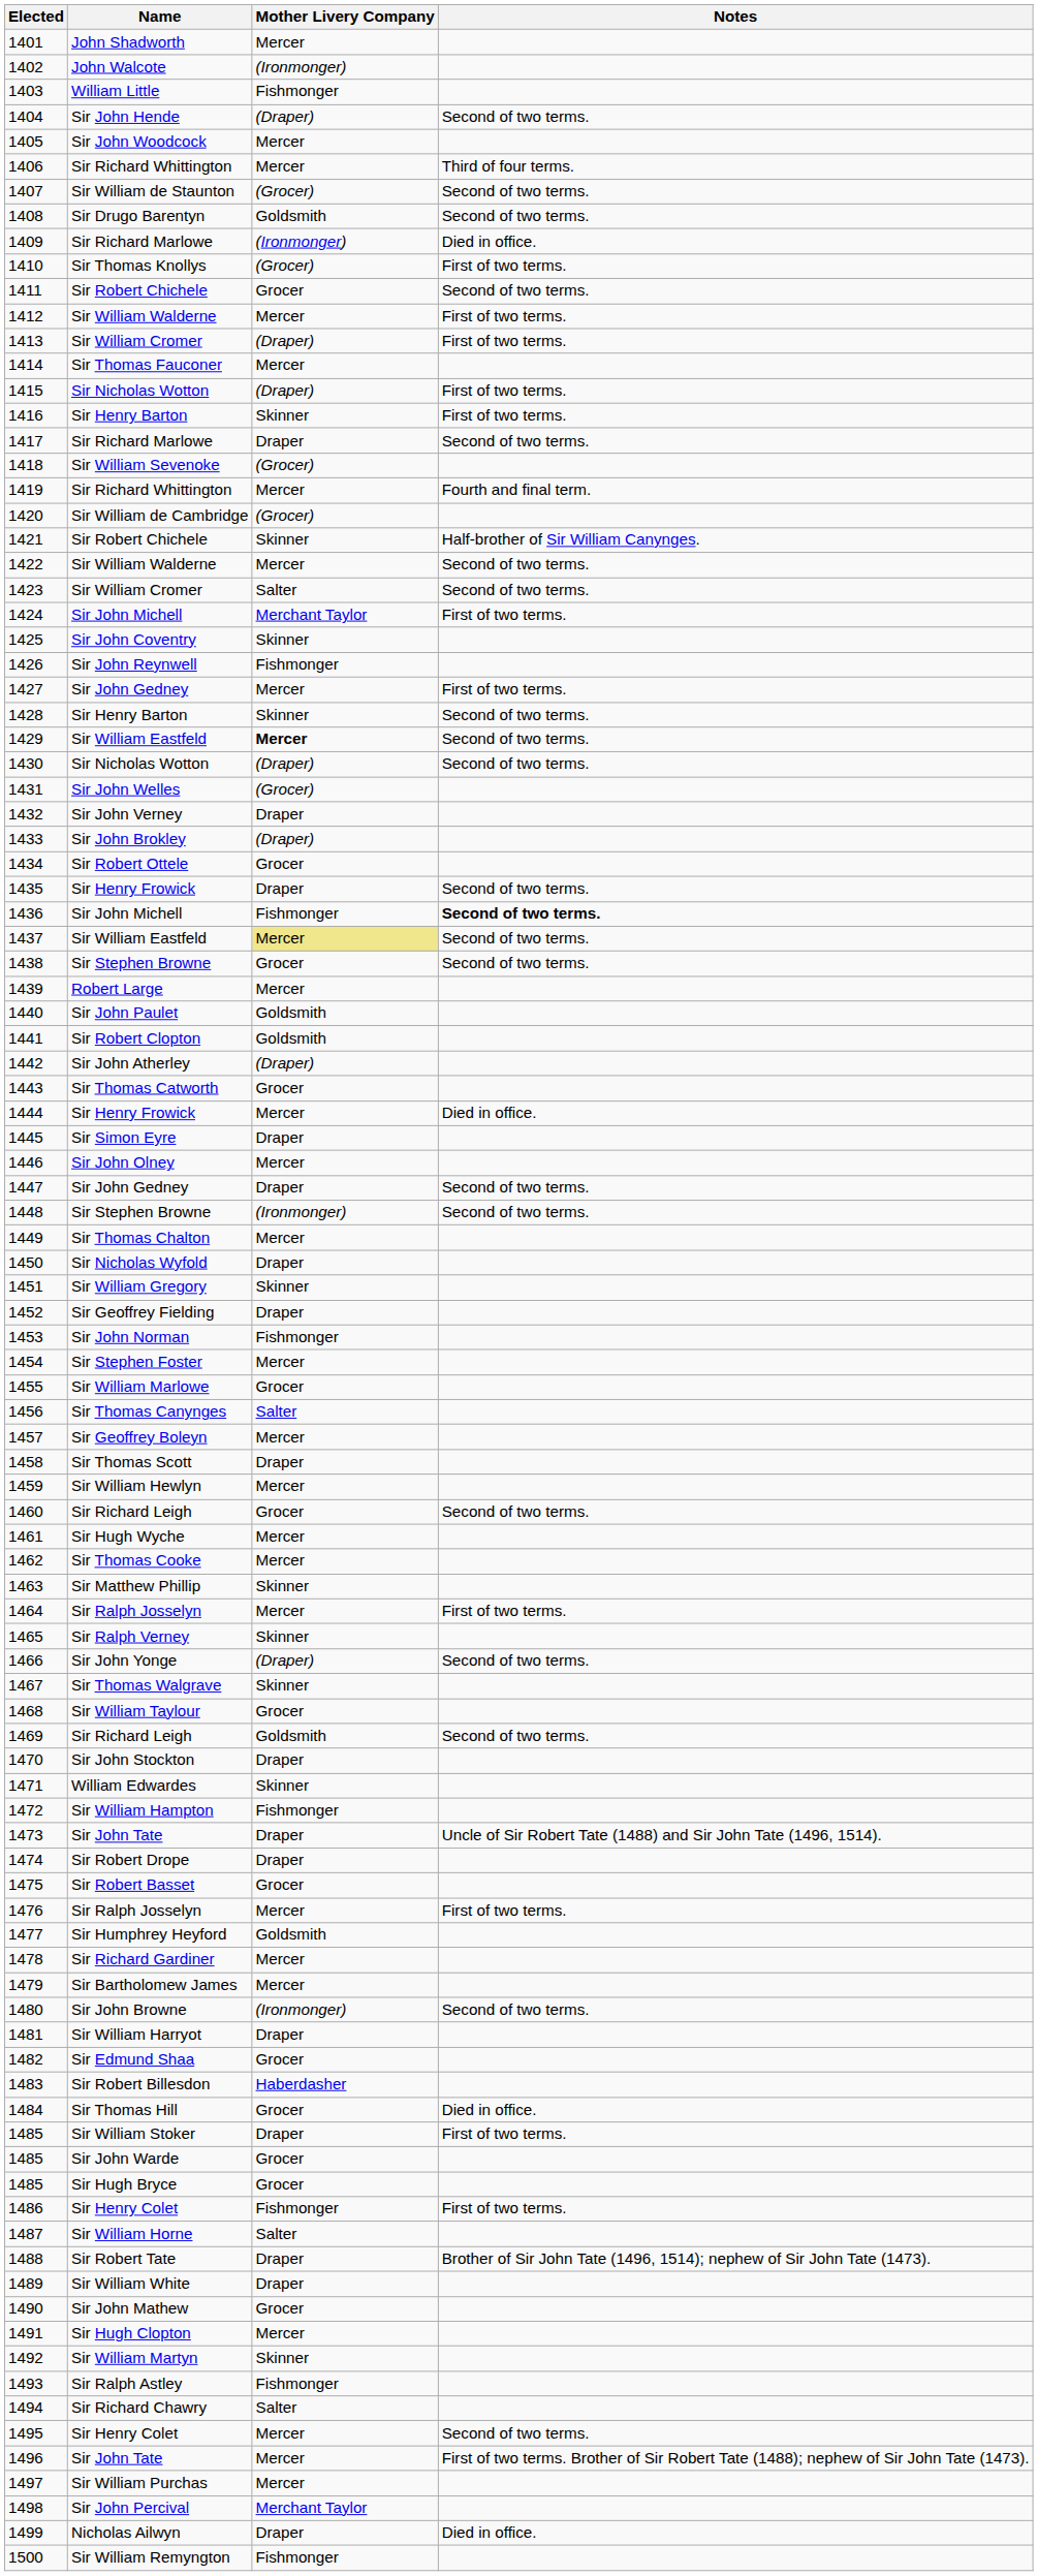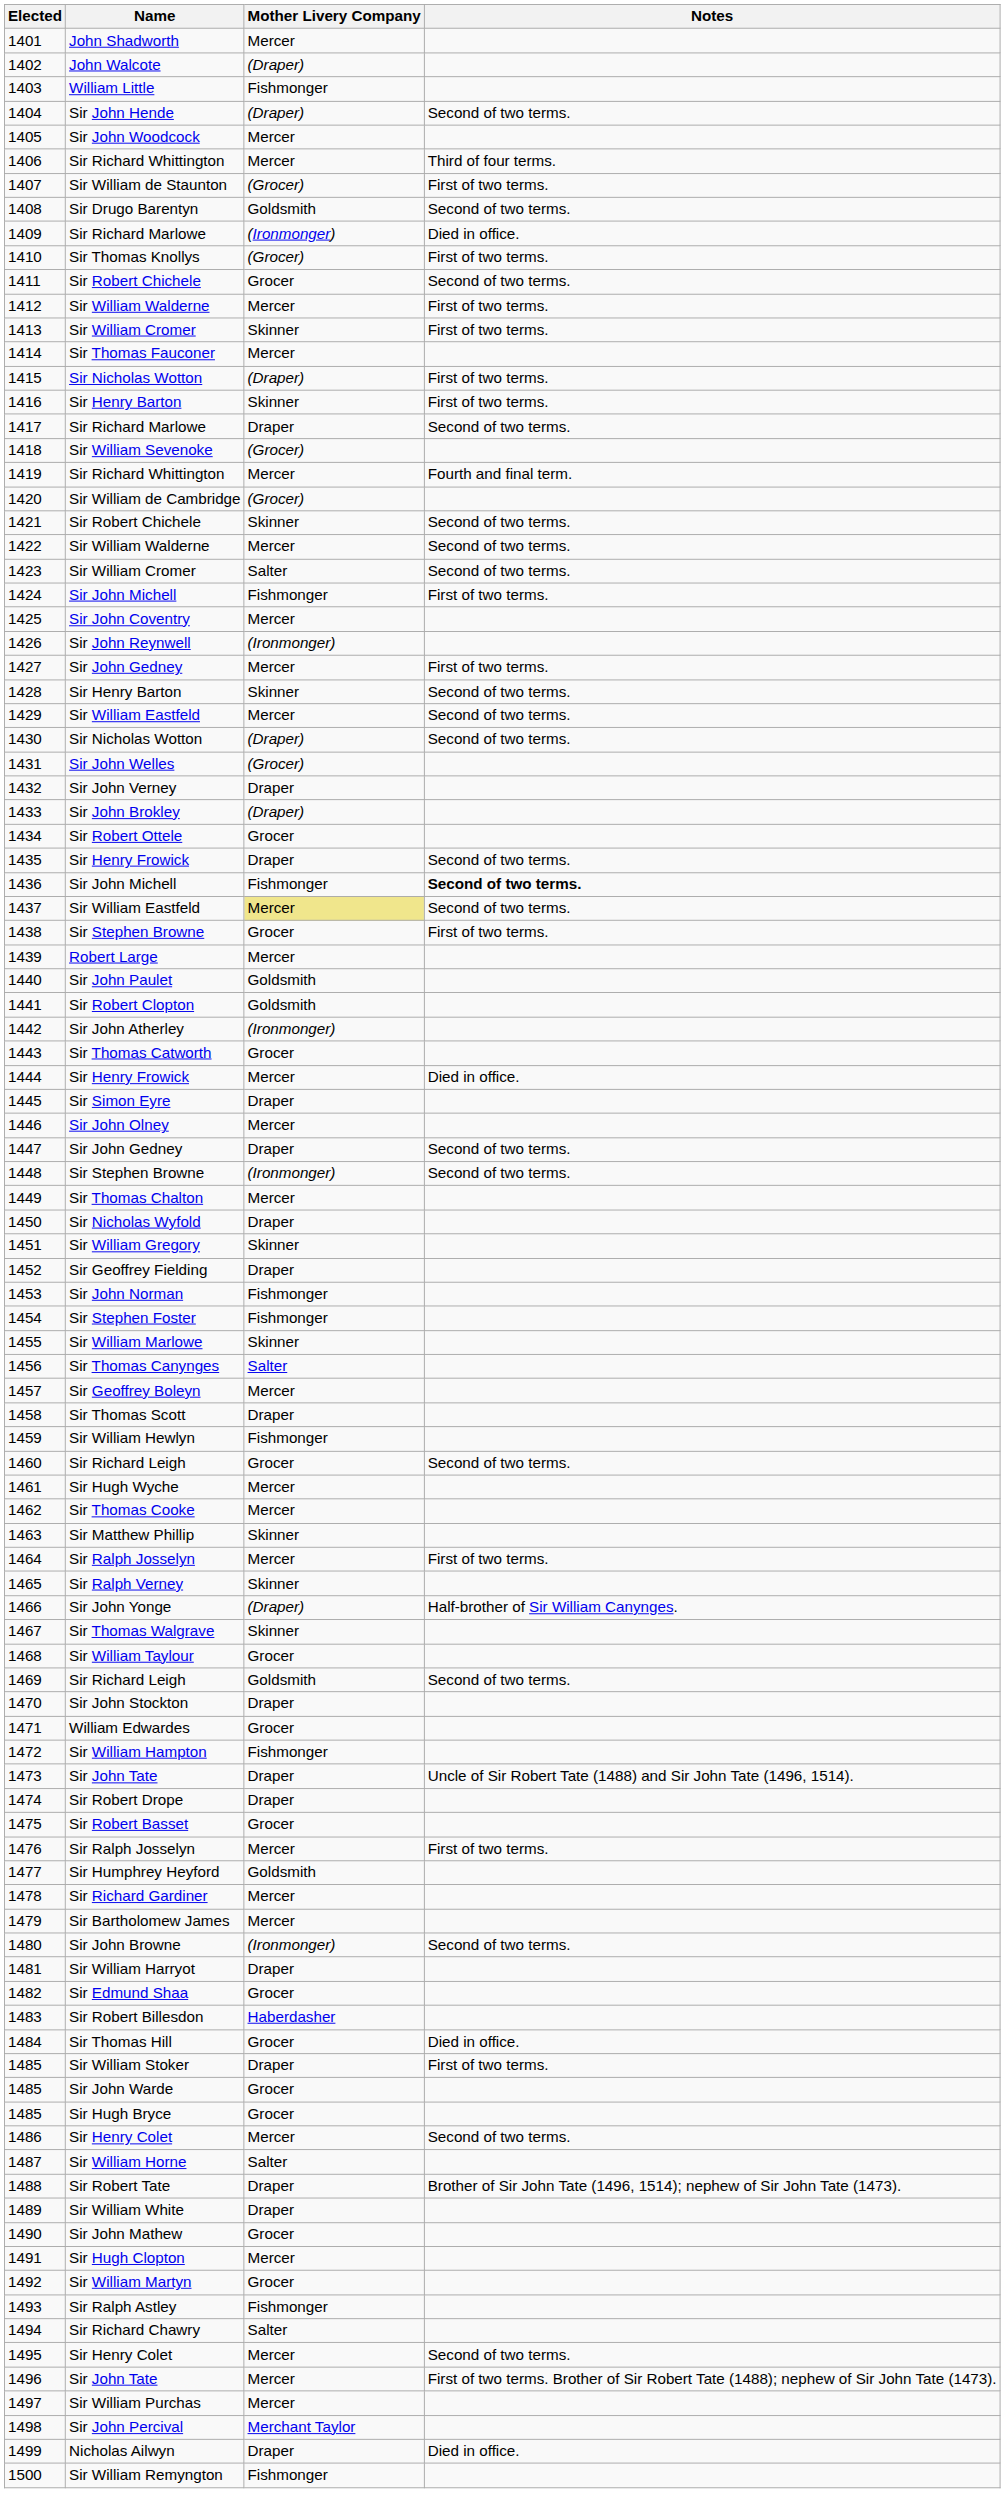1402 | Mother Livery Company: (Ironmonger) -> (Draper)
1407 | Notes: Second of two terms. -> First of two terms.
1413 | Mother Livery Company: (Draper) -> Skinner
1421 | Notes: Half-brother of Sir William Canynges. -> Second of two terms.
1424 | Mother Livery Company: Merchant Taylor -> Fishmonger
1425 | Mother Livery Company: Skinner -> Mercer
1426 | Mother Livery Company: Fishmonger -> (Ironmonger)
1429 | Mother Livery Company: bold -> normal
1438 | Notes: Second of two terms. -> First of two terms.
1442 | Mother Livery Company: (Draper) -> (Ironmonger)
1454 | Mother Livery Company: Mercer -> Fishmonger
1455 | Mother Livery Company: Grocer -> Skinner
1459 | Mother Livery Company: Mercer -> Fishmonger
1466 | Notes: Second of two terms. -> Half-brother of Sir William Canynges.
1471 | Mother Livery Company: Skinner -> Grocer
1486 | Mother Livery Company: Fishmonger -> Mercer
1486 | Notes: First of two terms. -> Second of two terms.
1492 | Mother Livery Company: Skinner -> Grocer
